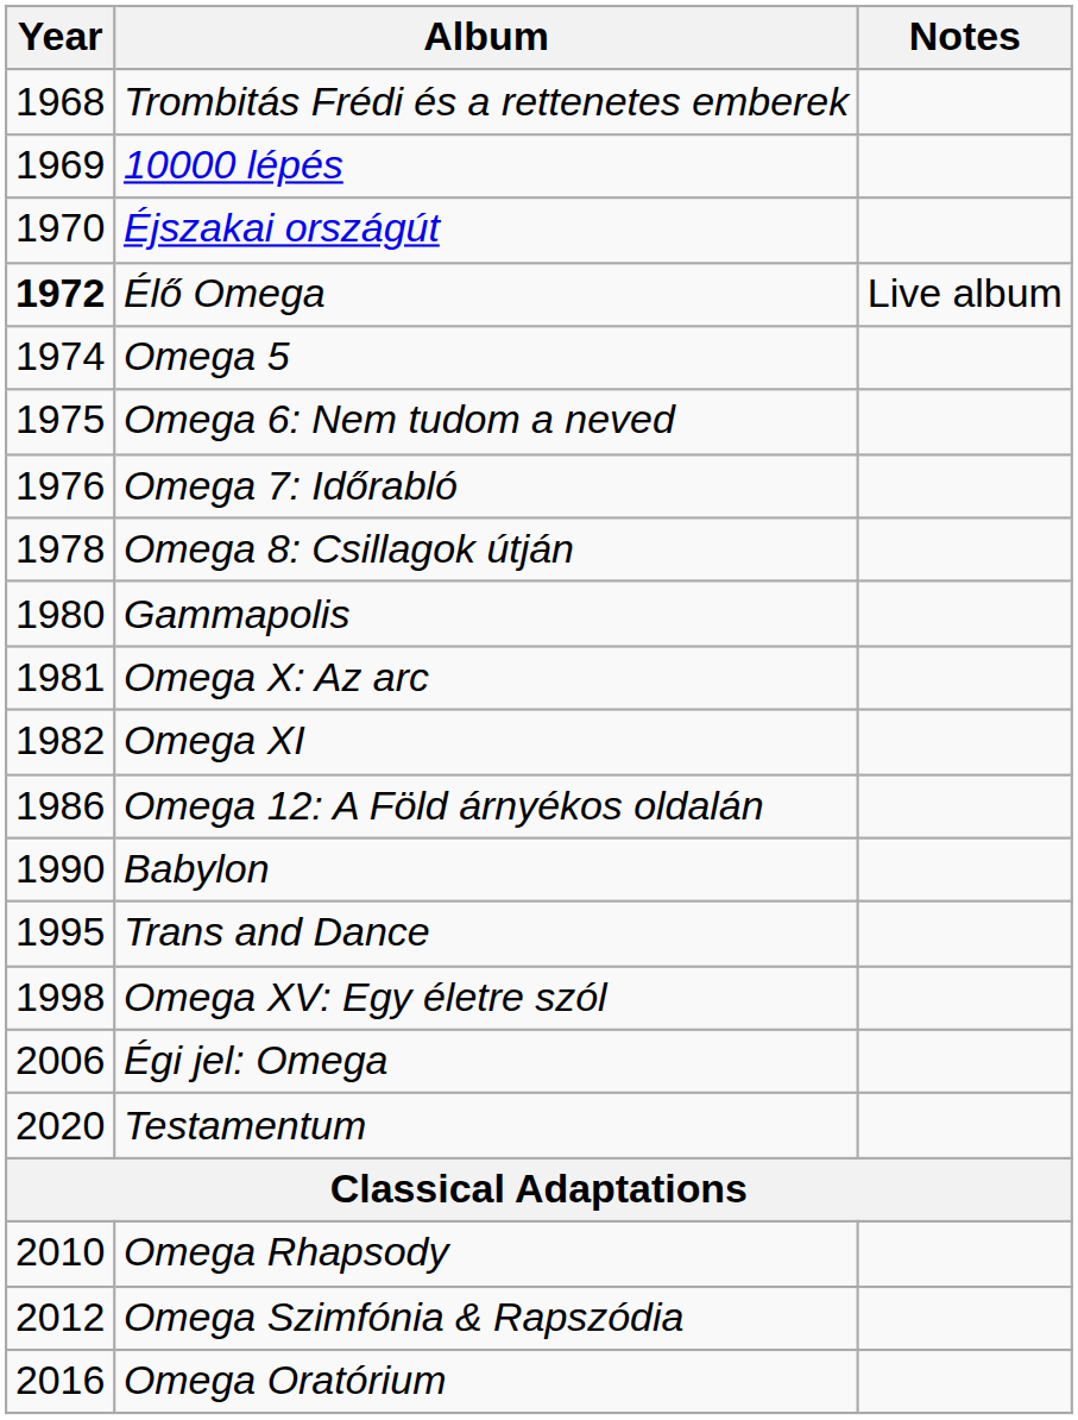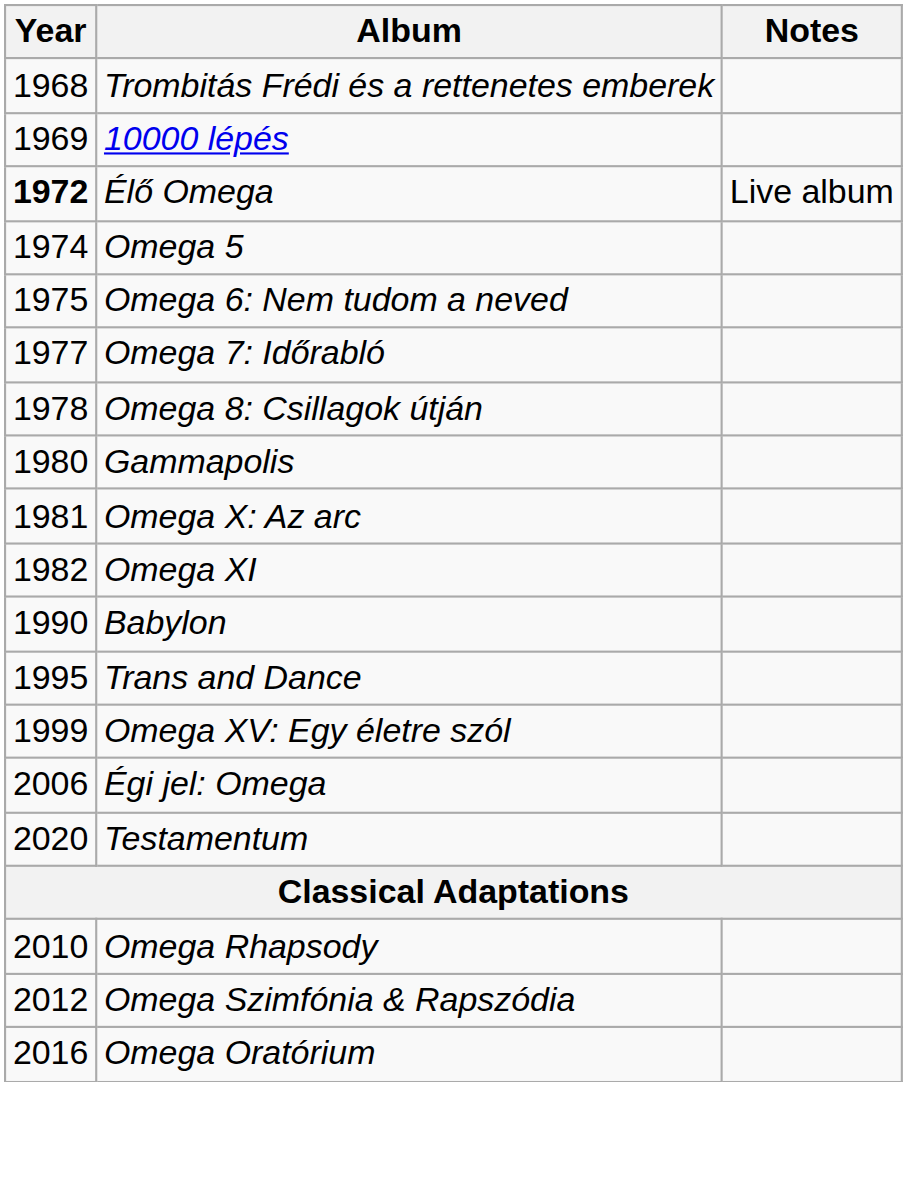- row: 1970 | Éjszakai országút
Omega 7: Időrabló | Year: 1976 -> 1977
- row: 1986 | Omega 12: A Föld árnyékos oldalán
Omega XV: Egy életre szól | Year: 1998 -> 1999
